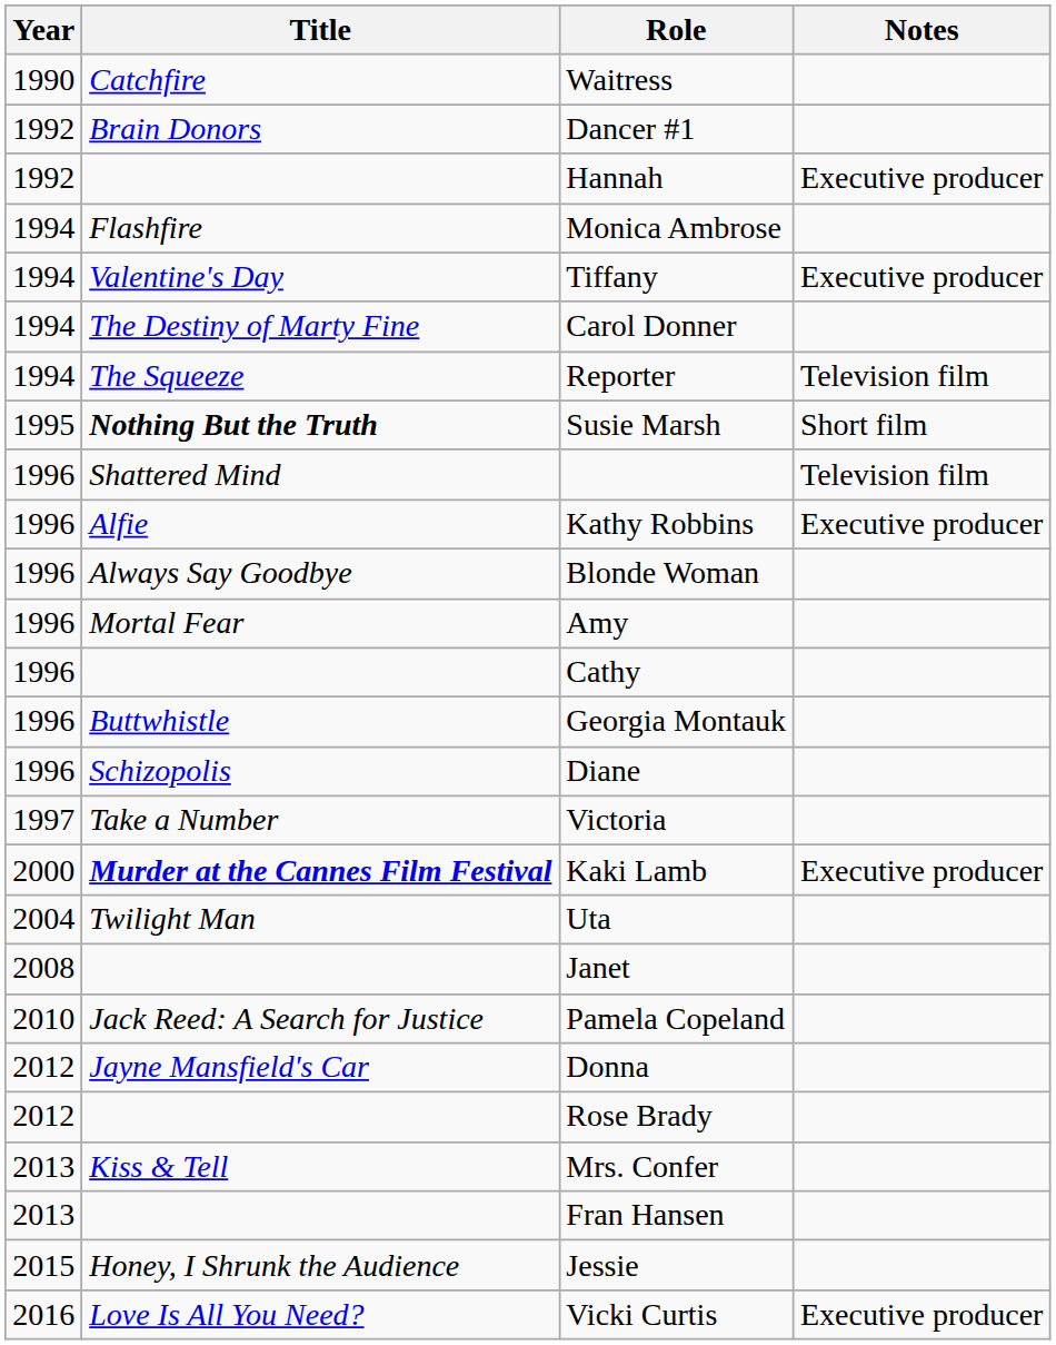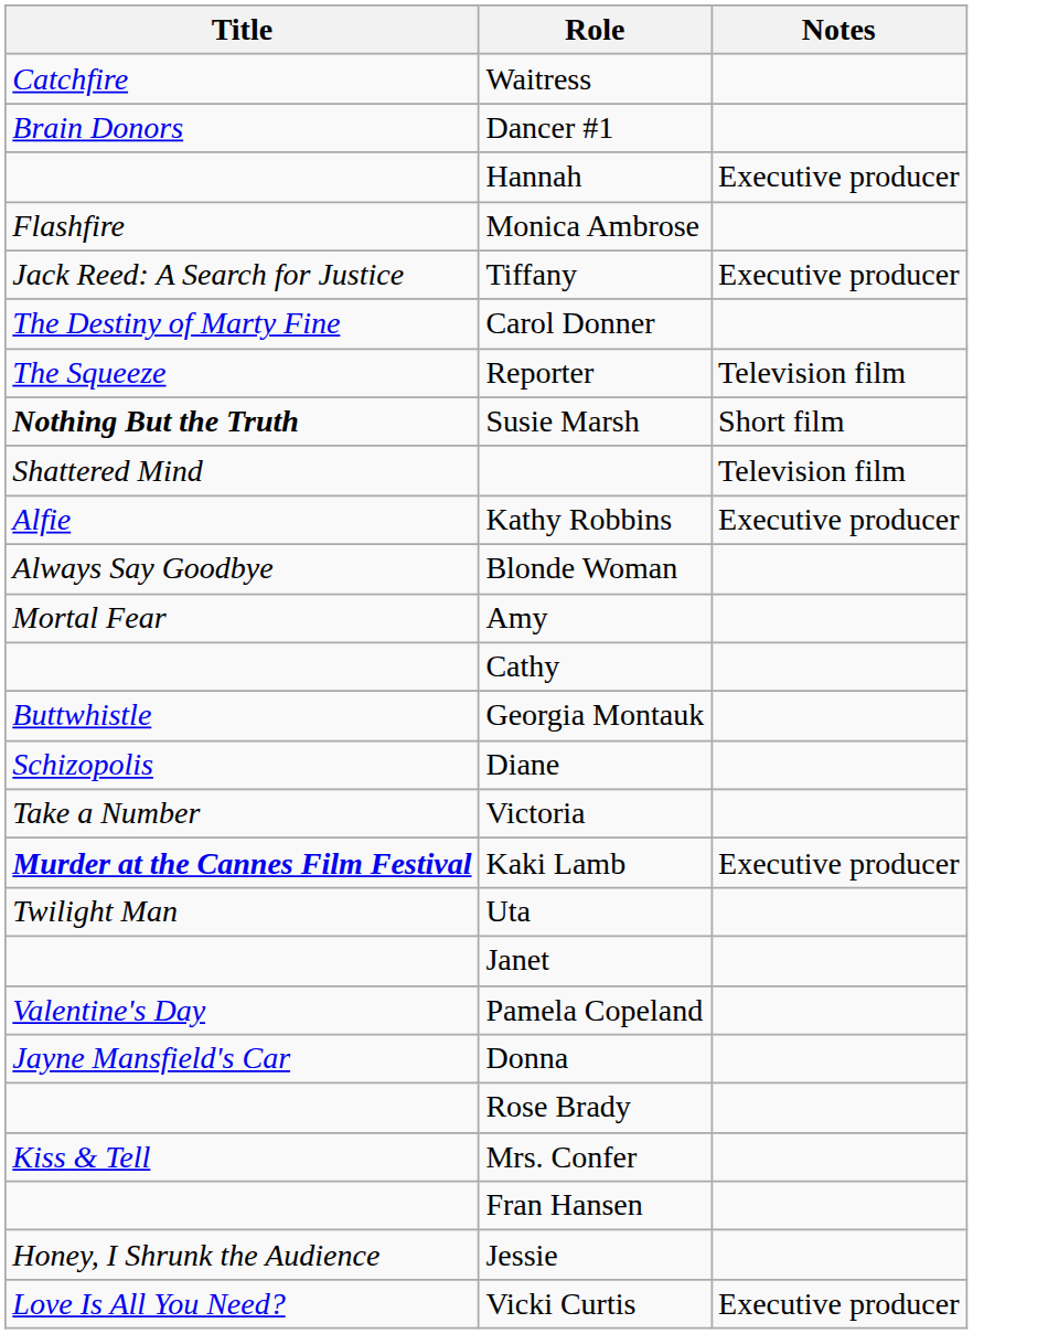- column: Year | 1990 | 1992 | 1992 | 1994 | 1994 | 1994 | 1994 | 1995 | 1996 | 1996 | 1996 | 1996 | 1996 | 1996 | 1996 | 1997 | 2000 | 2004 | 2008 | 2010 | 2012 | 2012 | 2013 | 2013 | 2015 | 2016
Tiffany | Title: Valentine's Day -> Jack Reed: A Search for Justice
Pamela Copeland | Title: Jack Reed: A Search for Justice -> Valentine's Day
